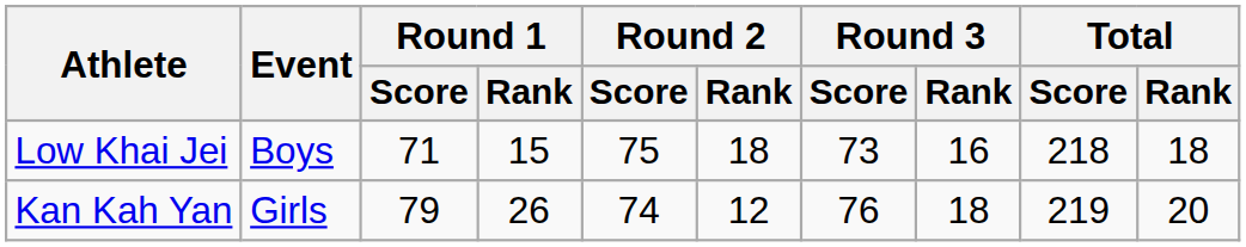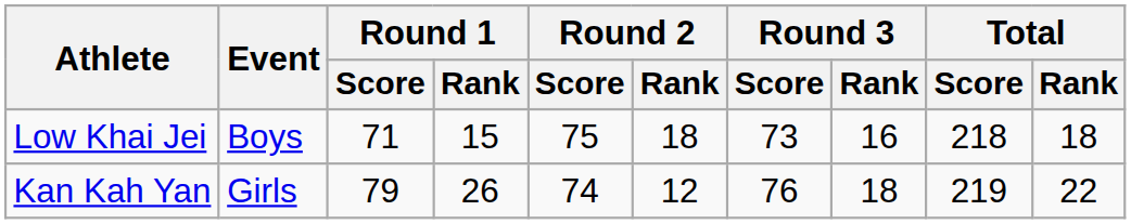Kan Kah Yan | Total / Rank: 20 -> 22
